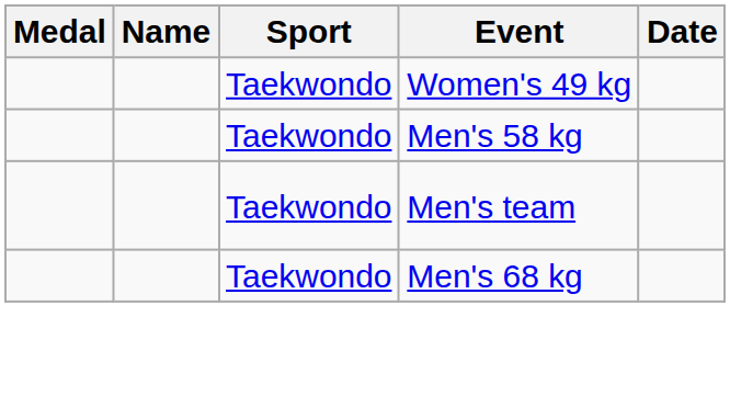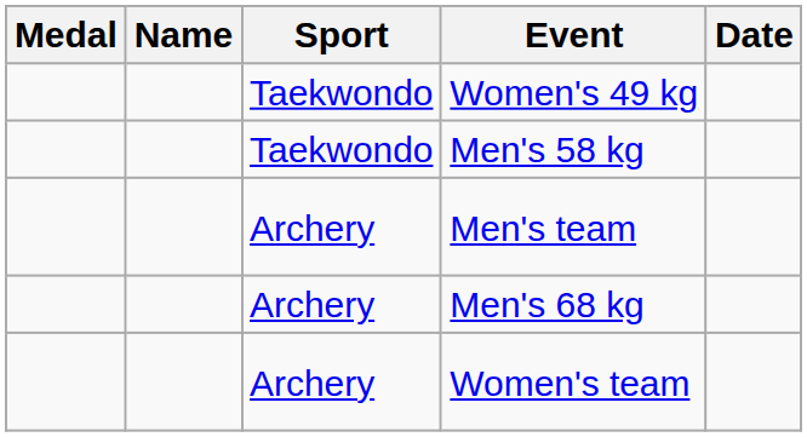Men's team | Sport: Taekwondo -> Archery
Men's 68 kg | Sport: Taekwondo -> Archery
+ row: Archery | Women's team
